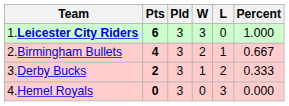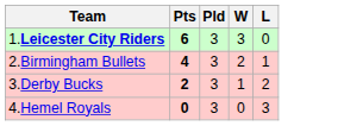- column: Percent | 1.000 | 0.667 | 0.333 | 0.000
